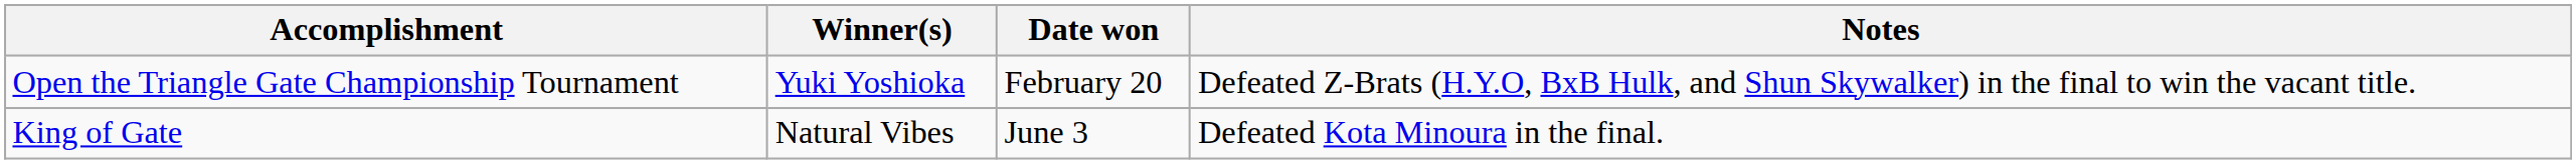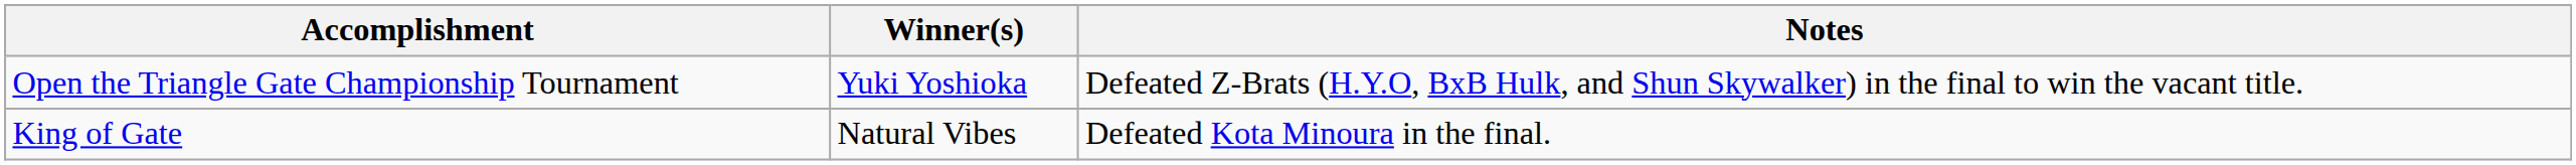- column: Date won | February 20 | June 3
